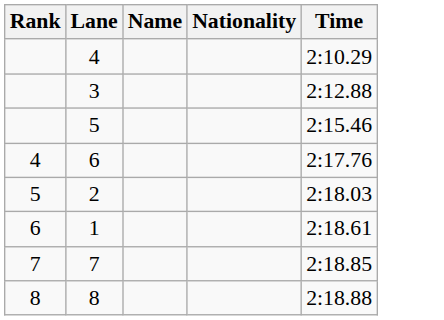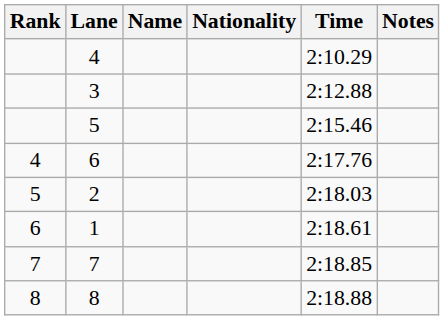+ column: Notes
